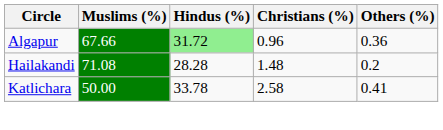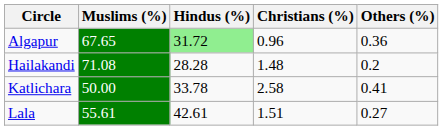Algapur | Muslims (%): 67.66 -> 67.65
+ row: Lala | 55.61 | 42.61 | 1.51 | 0.27
